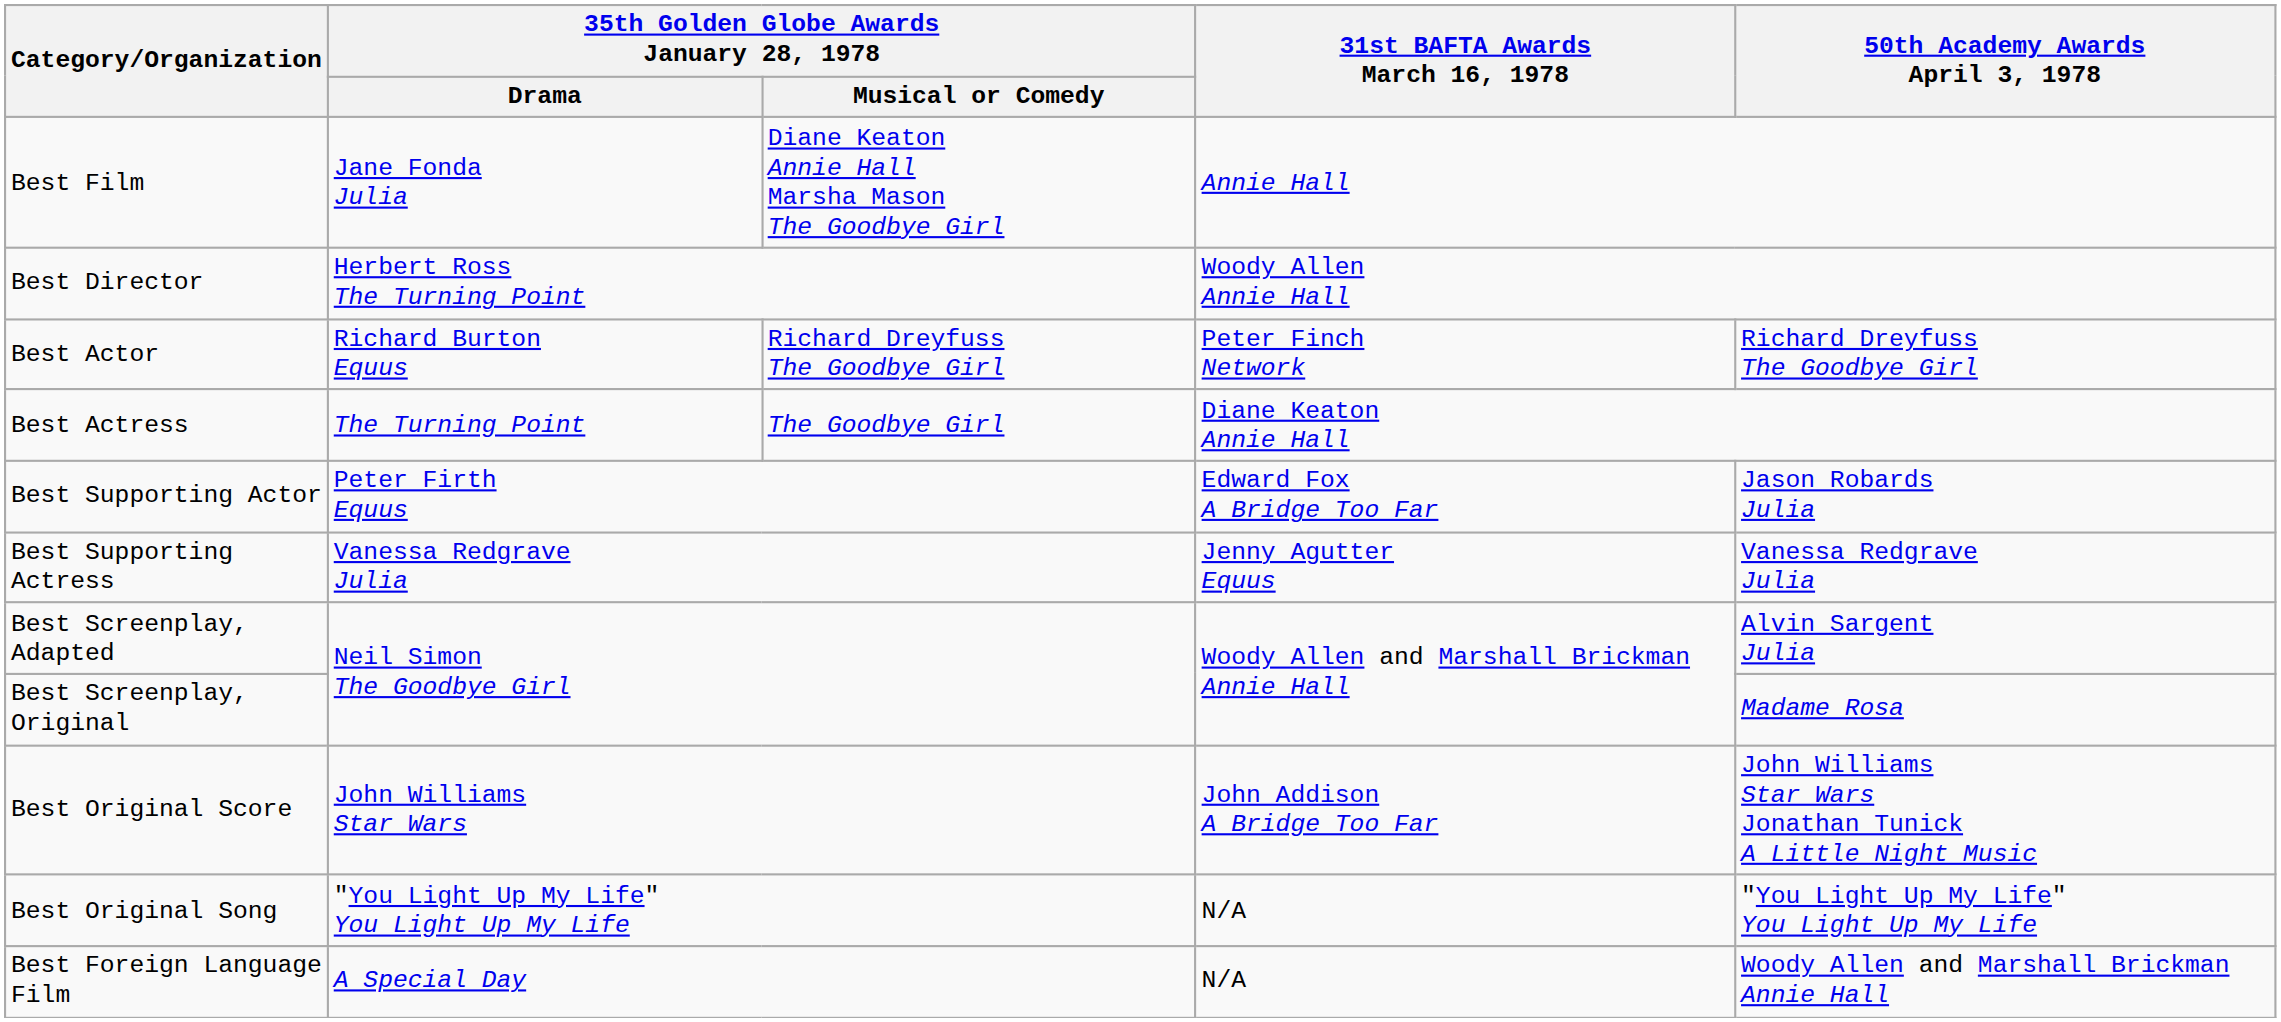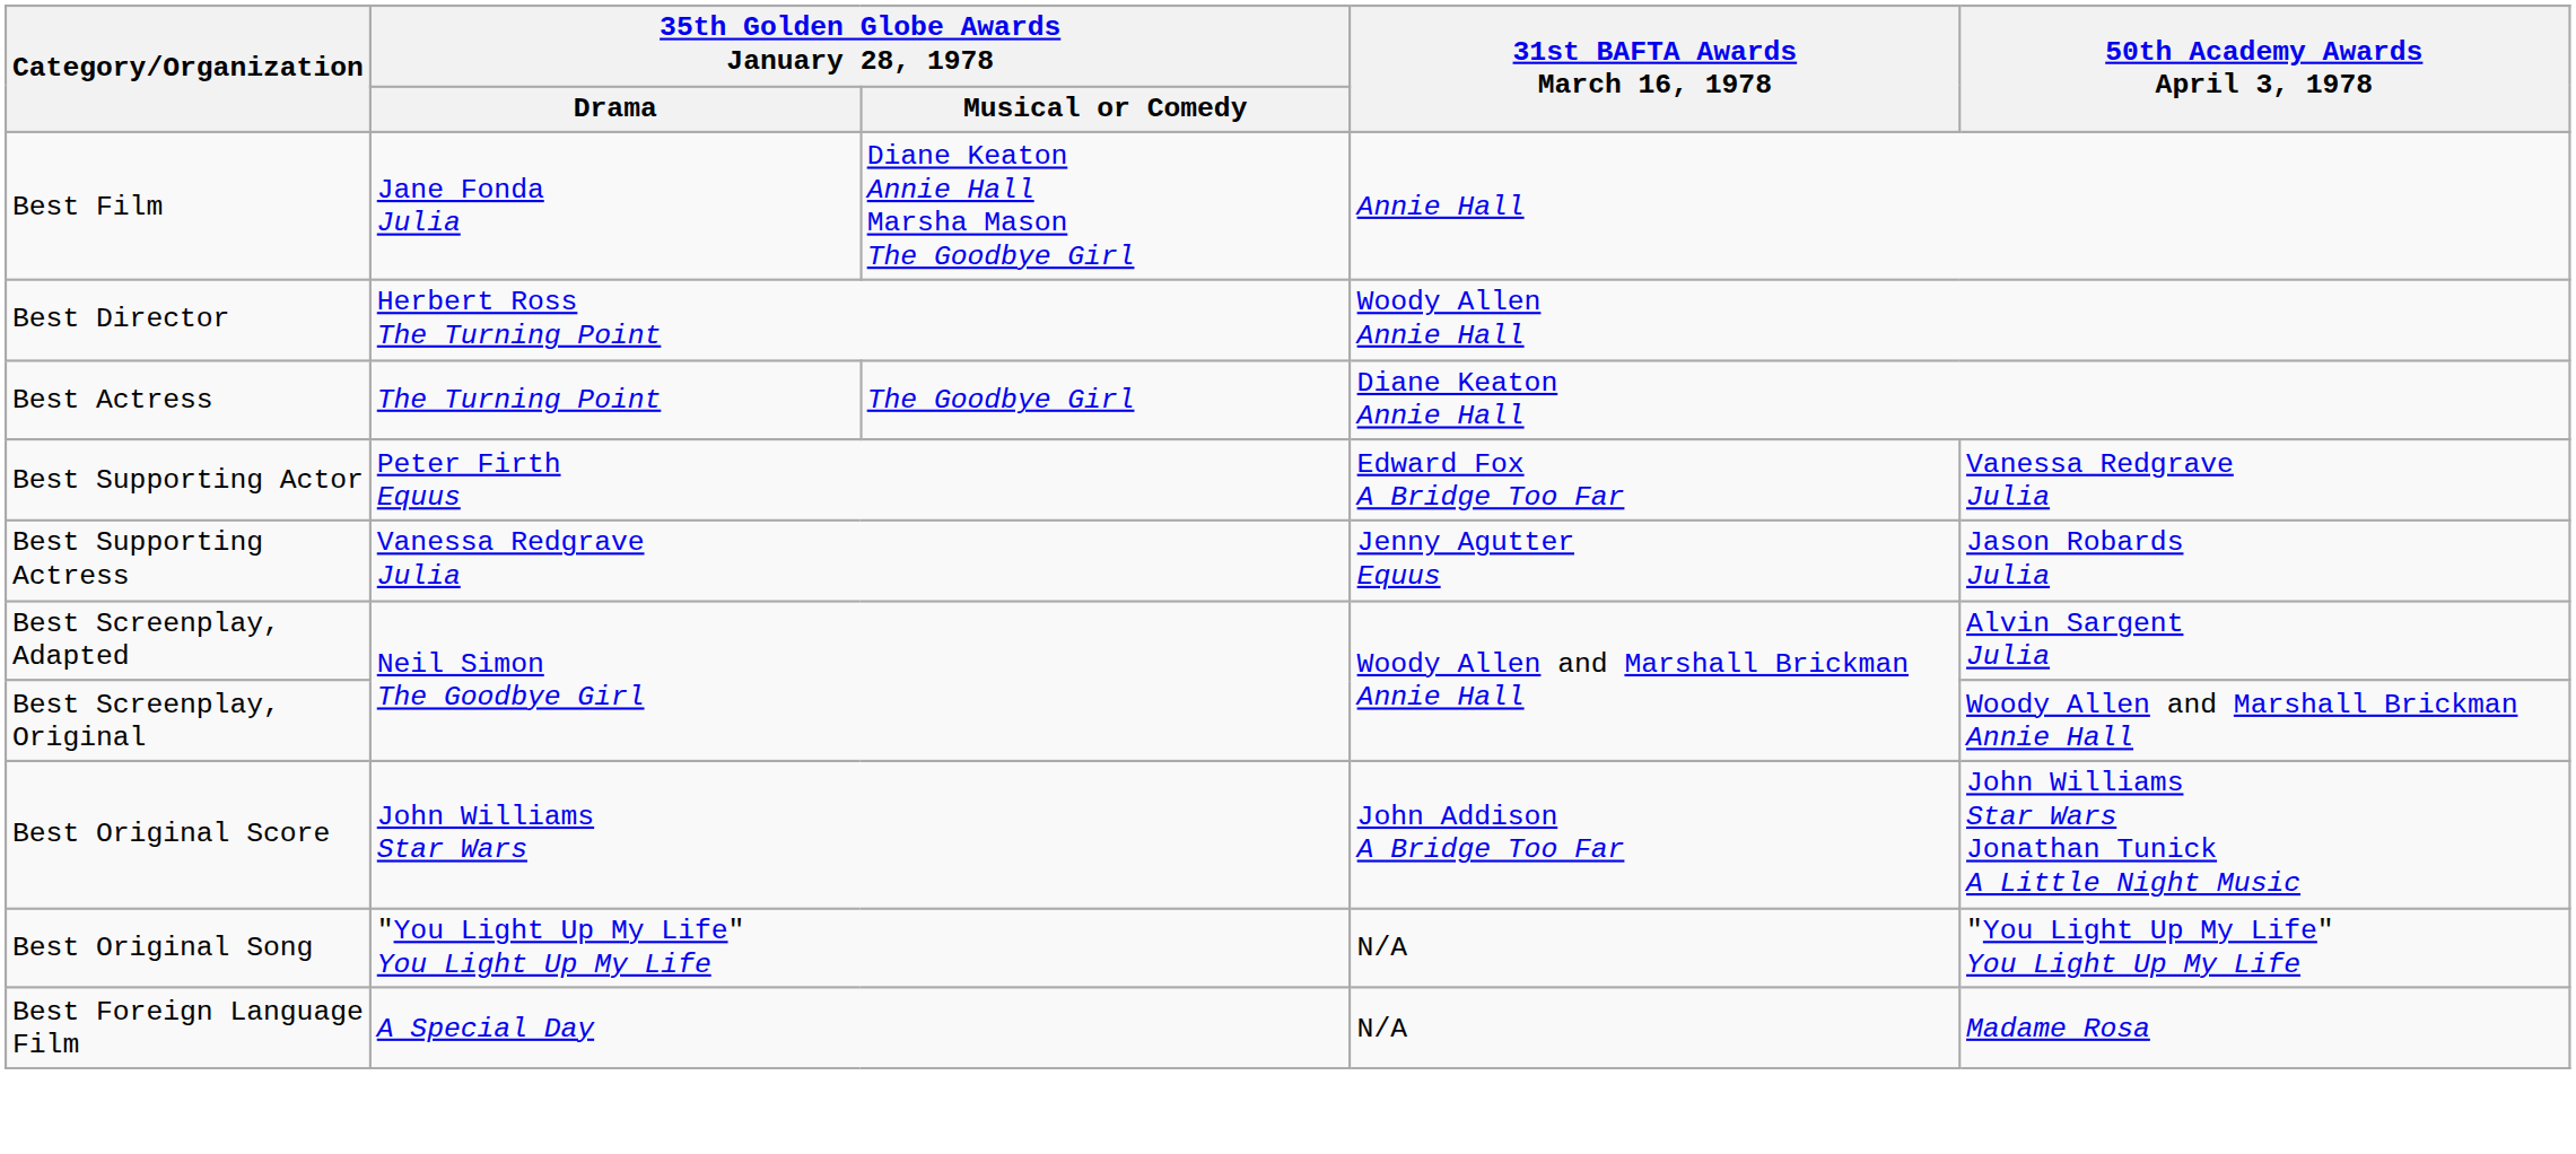- row: Best Actor | Richard Burton Equus | Richard Dreyfuss The Goodbye Girl | Peter Finch Network | Richard Dreyfuss The Goodbye Girl
Best Supporting Actor | 50th Academy Awards April 3, 1978: Jason Robards Julia -> Vanessa Redgrave Julia
Best Supporting Actress | 50th Academy Awards April 3, 1978: Vanessa Redgrave Julia -> Jason Robards Julia
Best Screenplay, Original | 50th Academy Awards April 3, 1978: Madame Rosa -> Woody Allen and Marshall Brickman Annie Hall
Best Foreign Language Film | 50th Academy Awards April 3, 1978: Woody Allen and Marshall Brickman Annie Hall -> Madame Rosa
